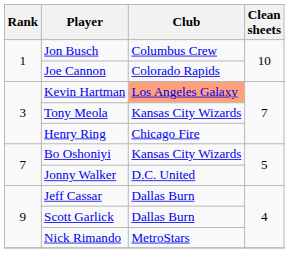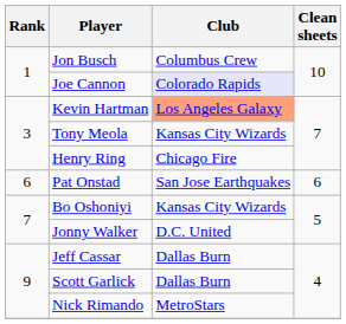Joe Cannon | Club: no background -> lavender background
+ row: 6 | Pat Onstad | San Jose Earthquakes | 6
